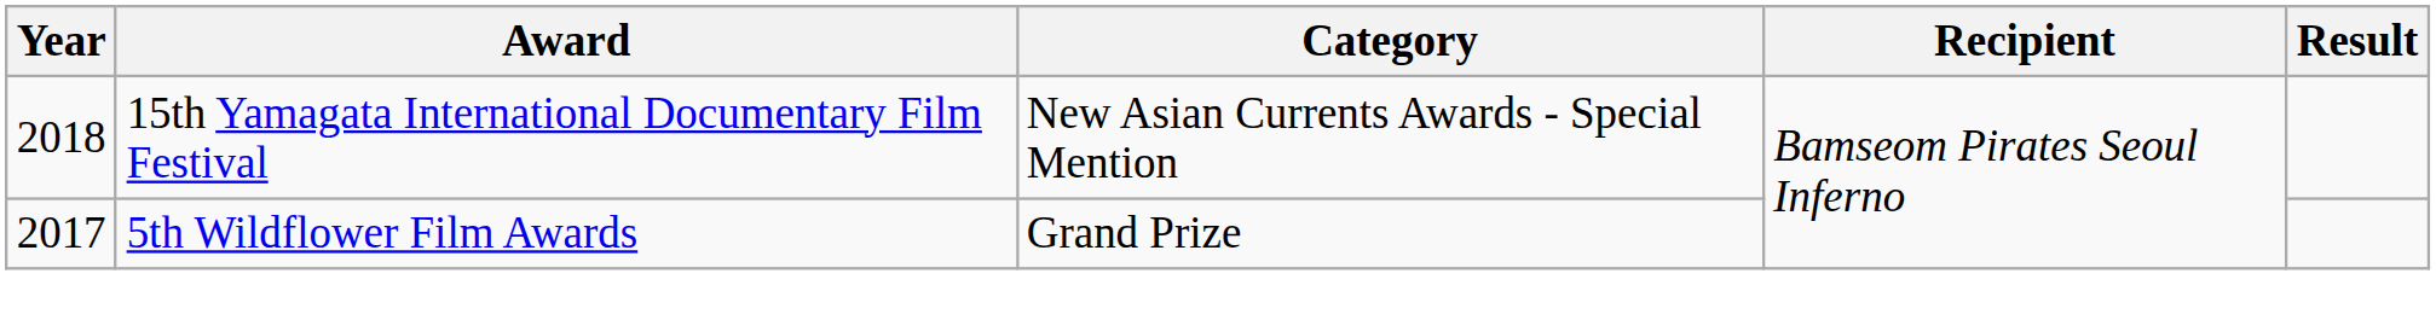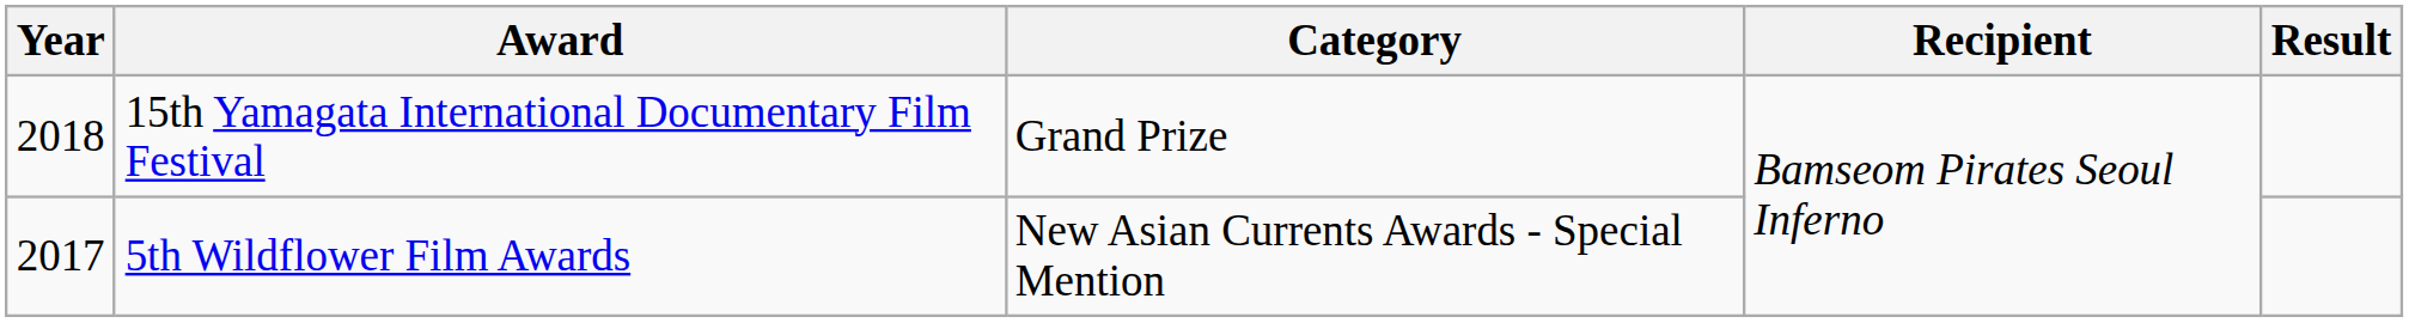15th Yamagata International Documentary Film Festival | Category: New Asian Currents Awards - Special Mention -> Grand Prize
5th Wildflower Film Awards | Category: Grand Prize -> New Asian Currents Awards - Special Mention
